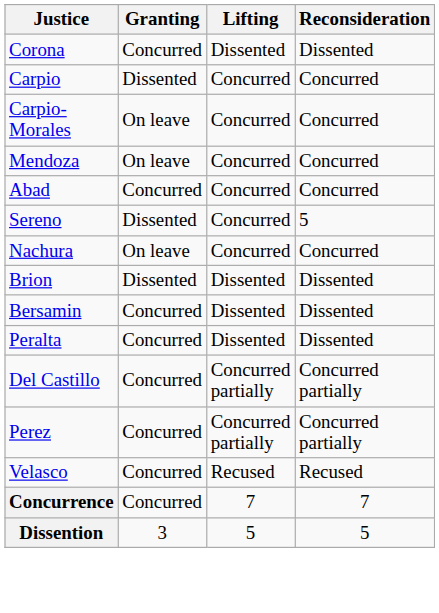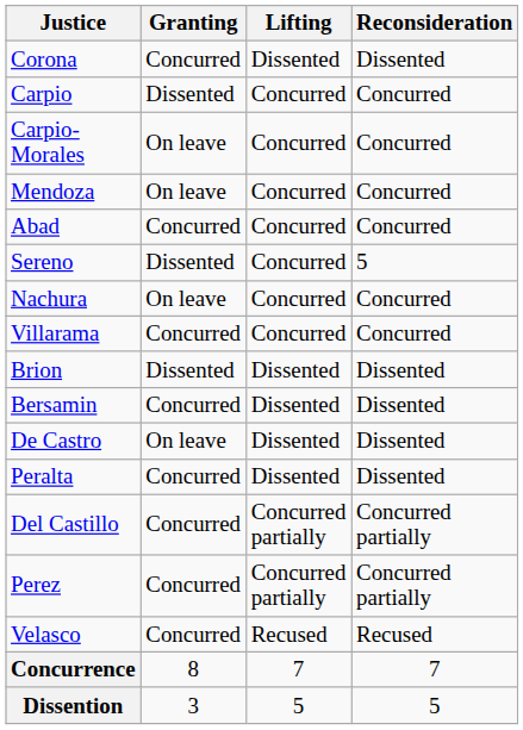+ row: Villarama | Concurred | Concurred | Concurred
+ row: De Castro | On leave | Dissented | Dissented
Concurrence | Granting: Concurred -> 8
